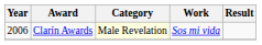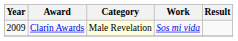Clarín Awards | Year: 2006 -> 2009
